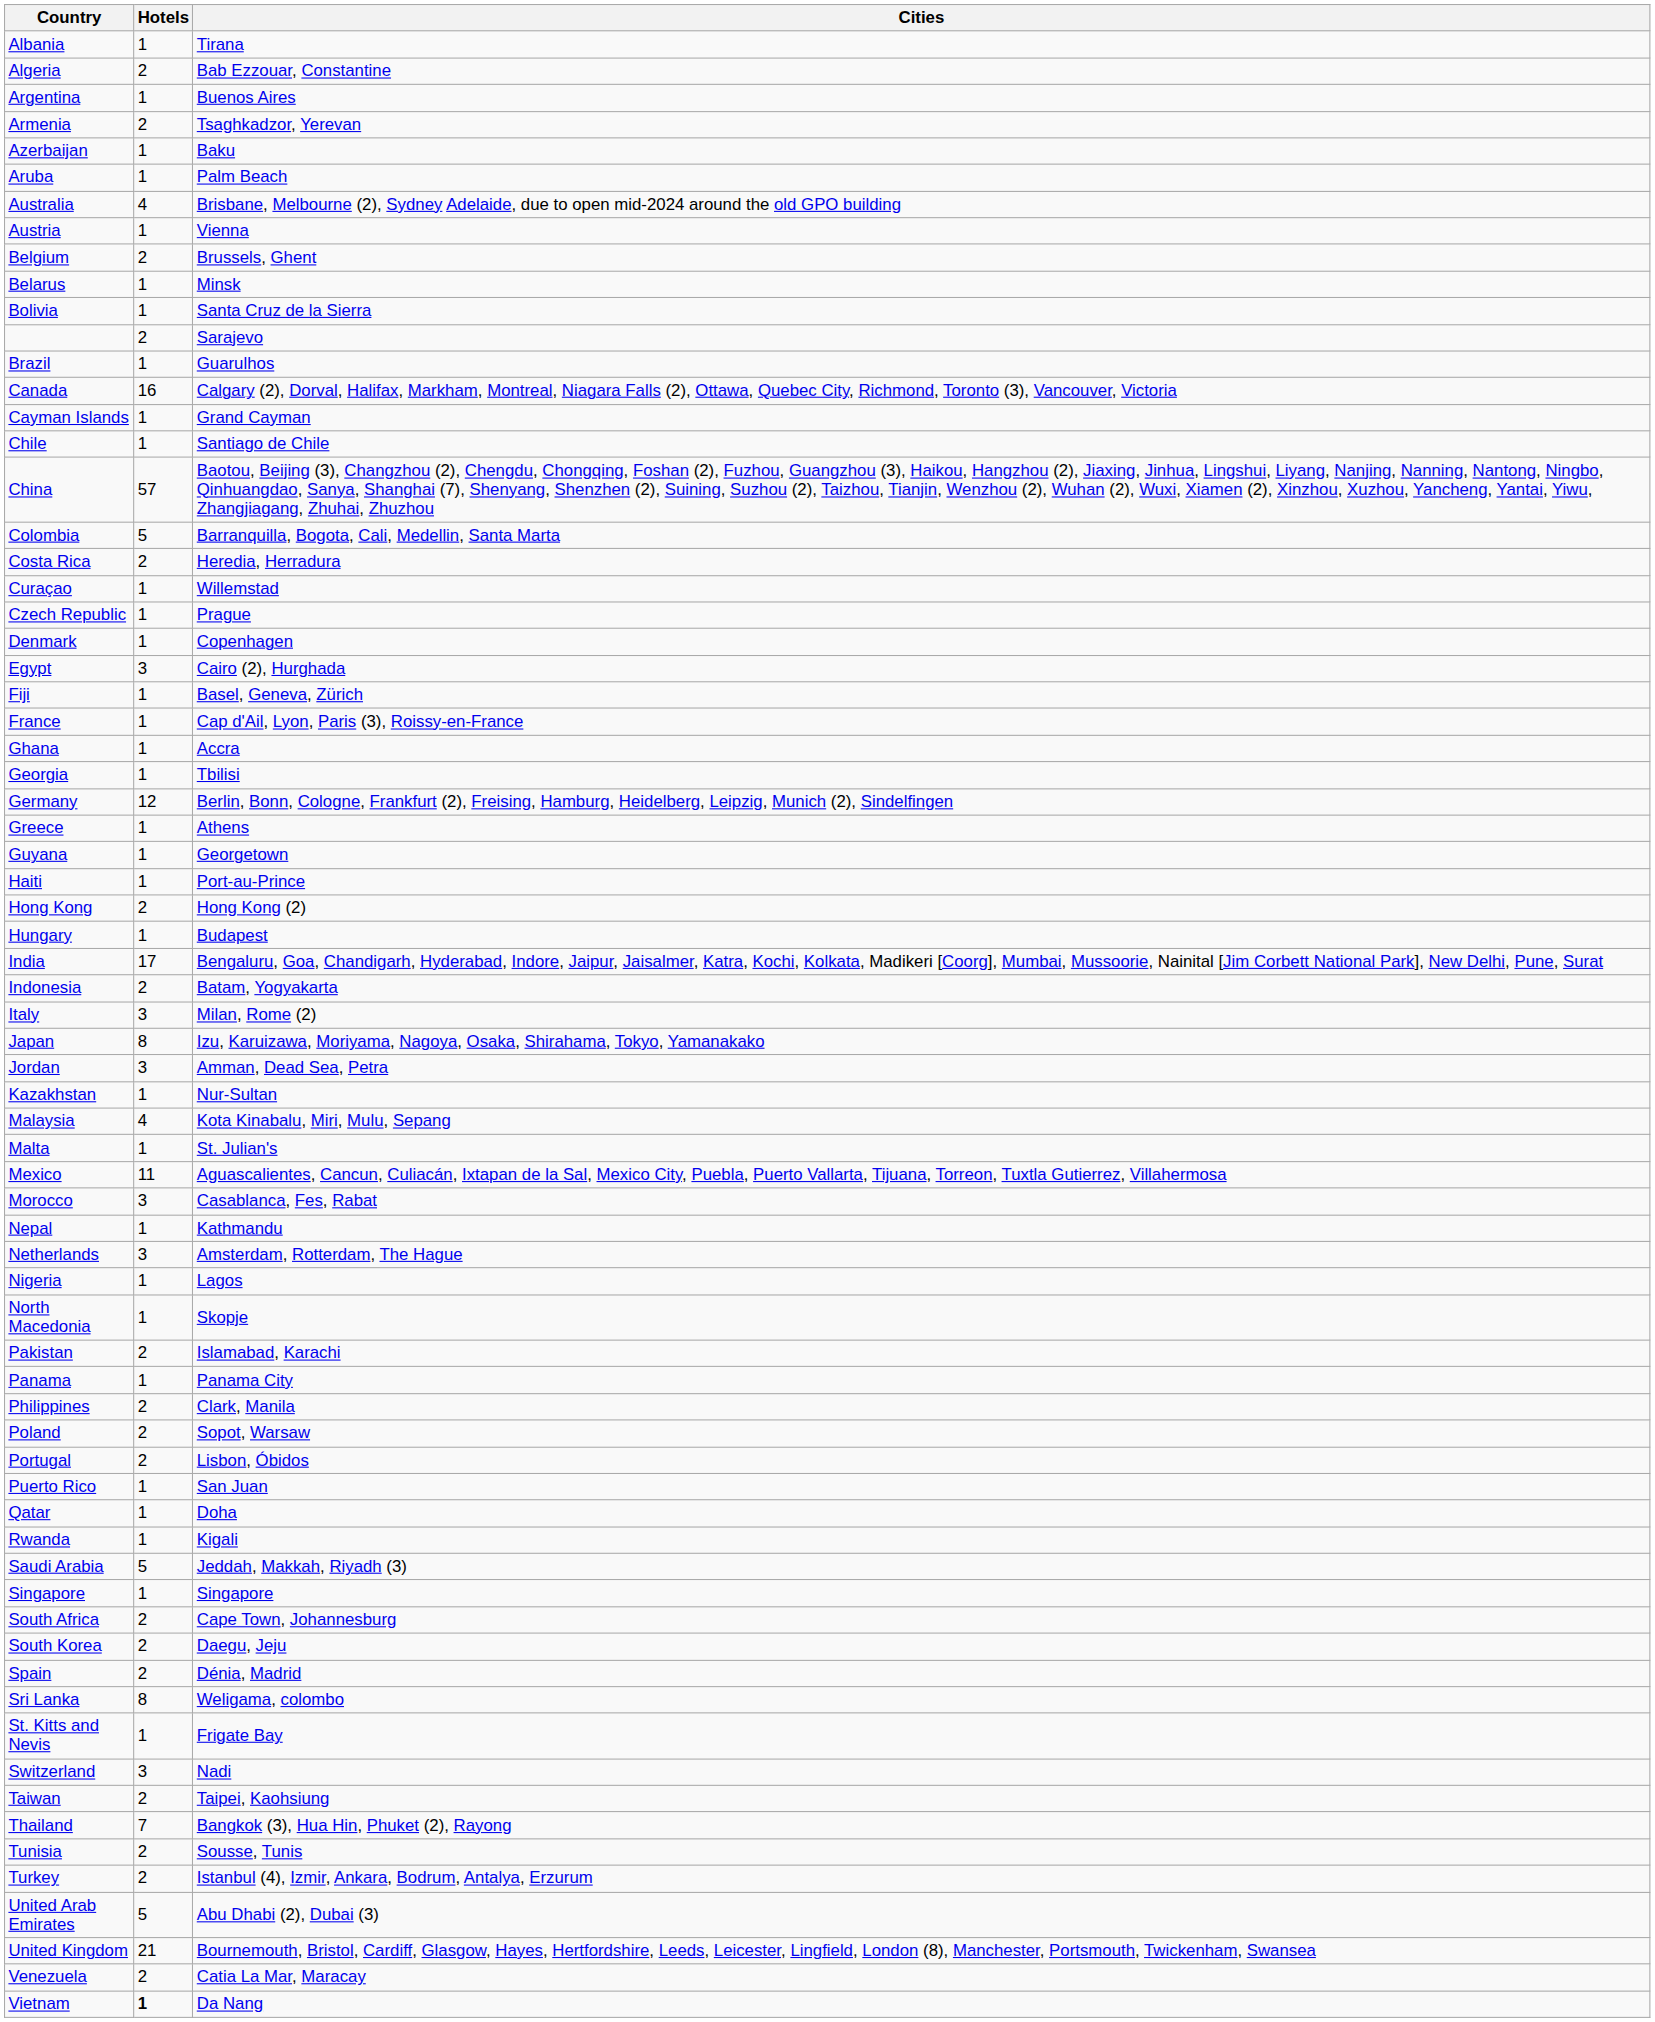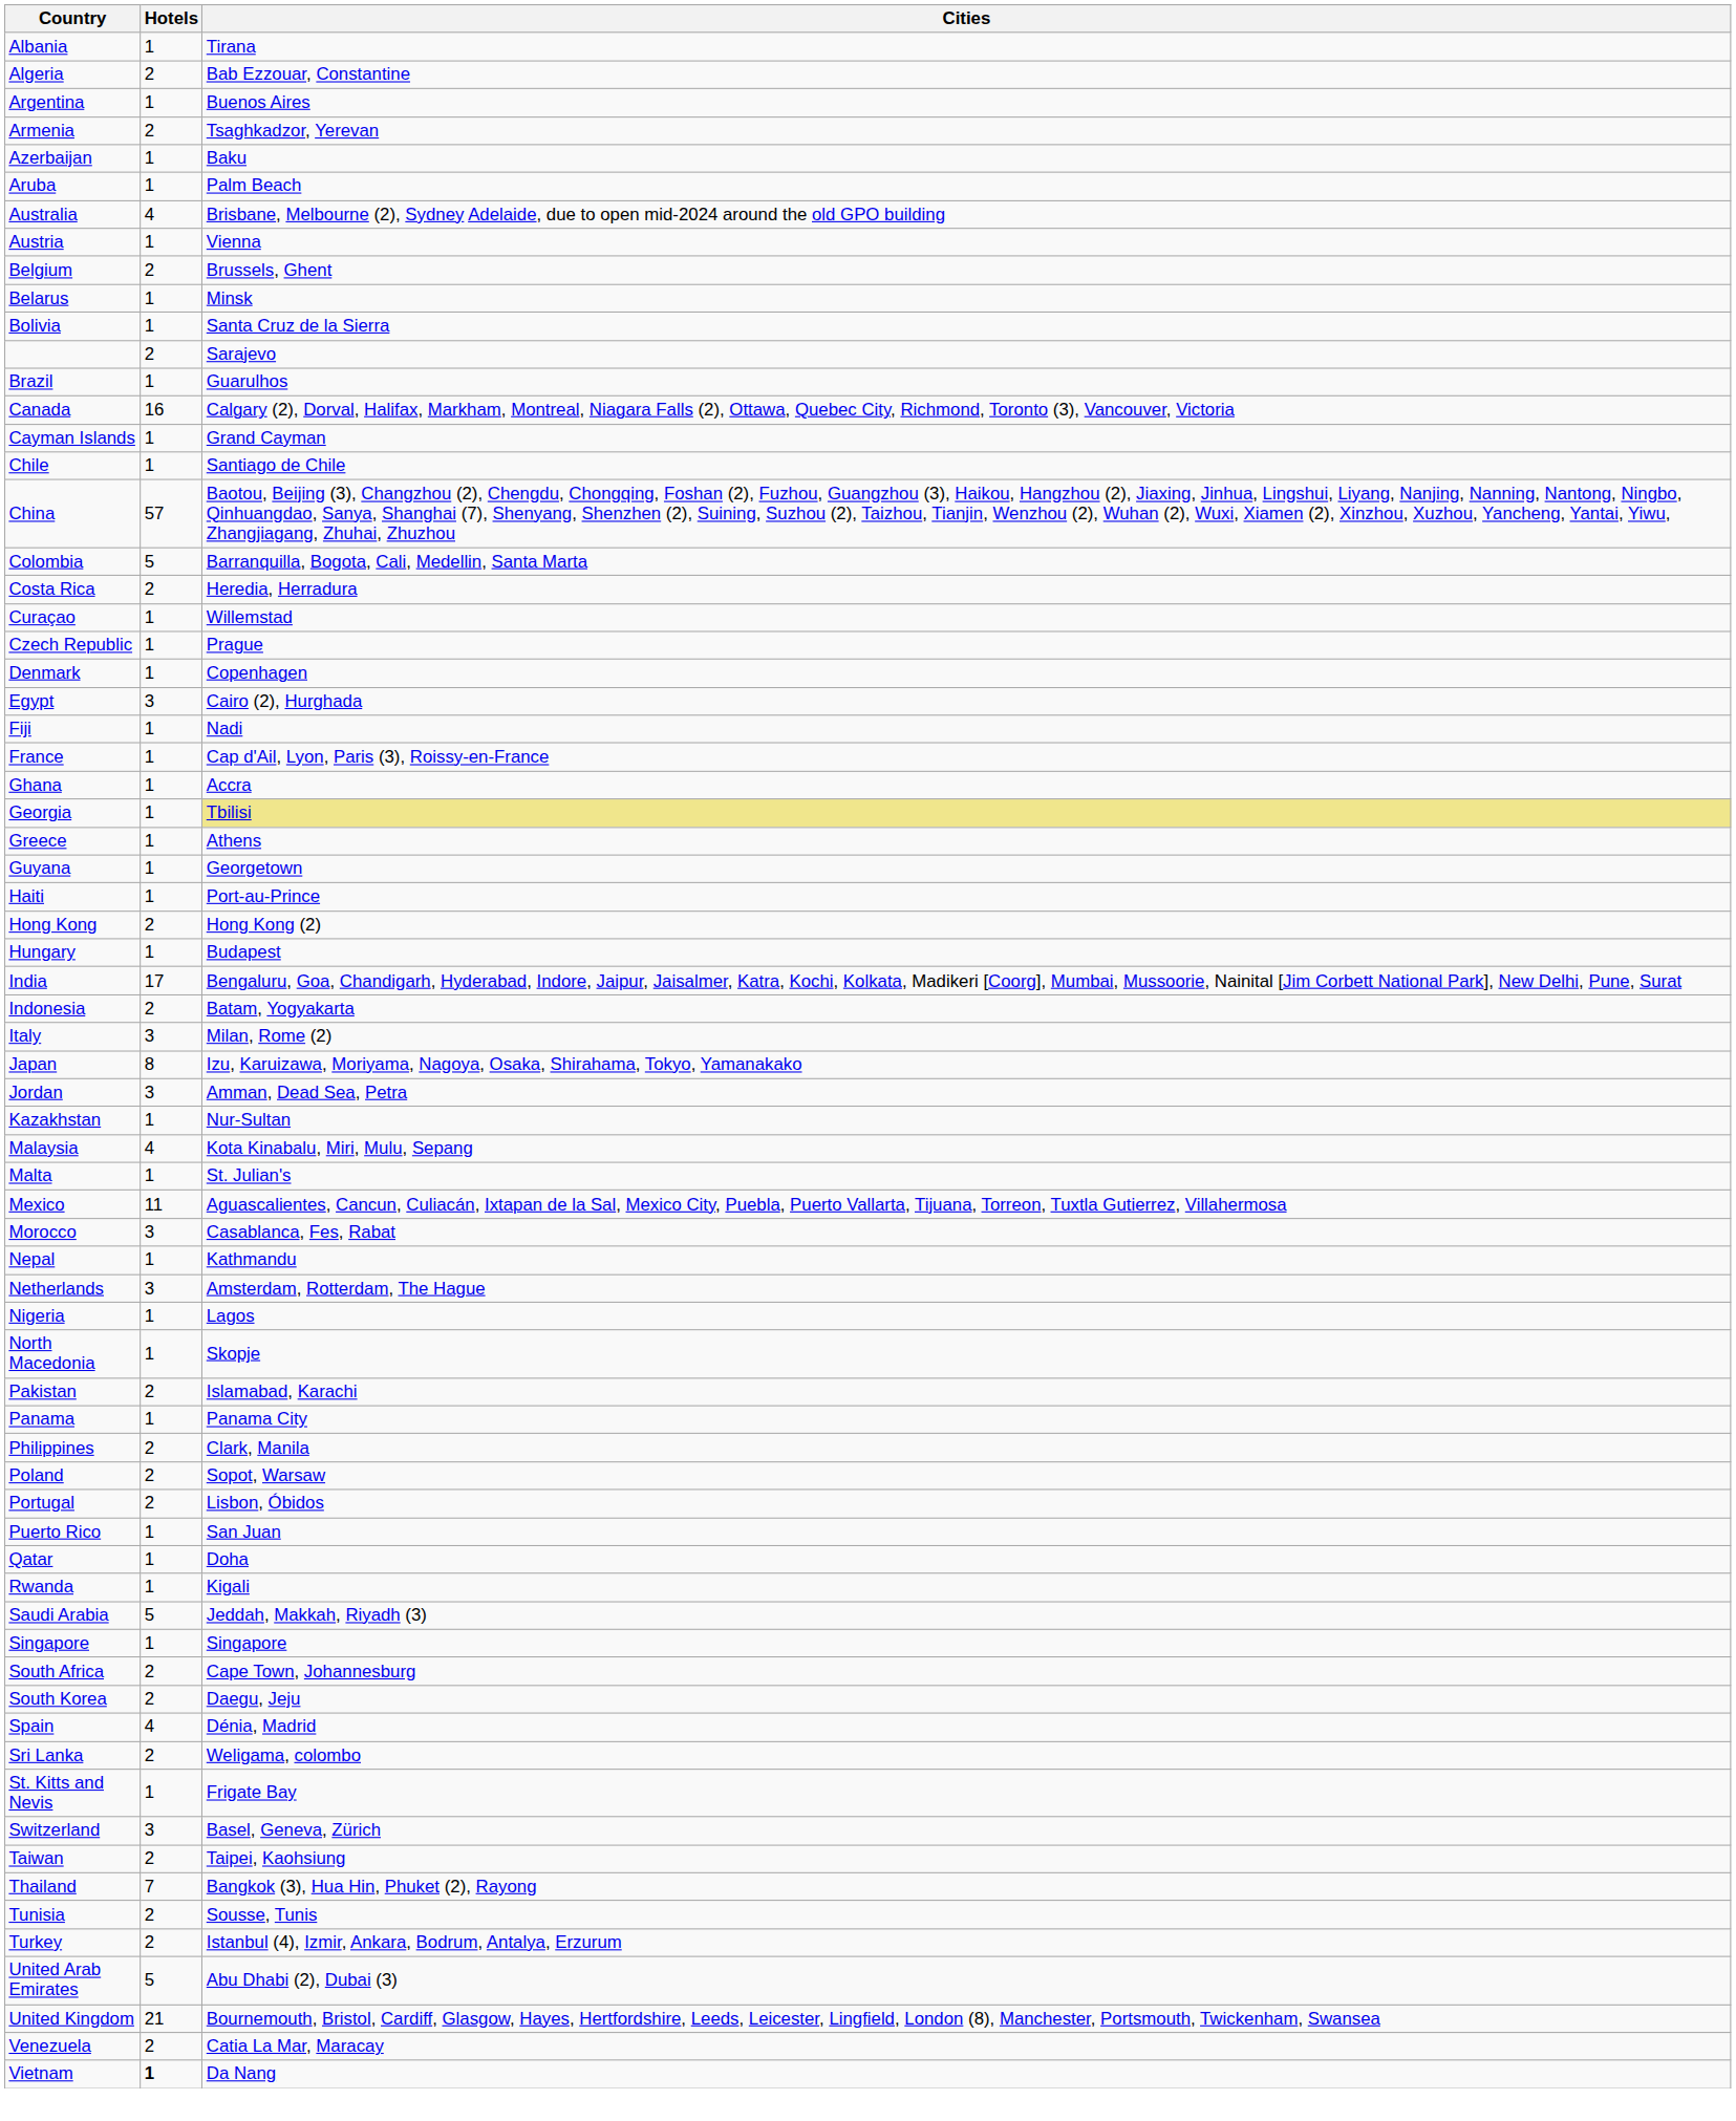Fiji | Cities: Basel, Geneva, Zürich -> Nadi
Georgia | Cities: no background -> khaki background
- row: Germany | 12 | Berlin, Bonn, Cologne, Frankfurt (2), Freising, Hamburg, Heidelberg, Leipzig, Munich (2), Sindelfingen
Spain | Hotels: 2 -> 4
Sri Lanka | Hotels: 8 -> 2
Switzerland | Cities: Nadi -> Basel, Geneva, Zürich
